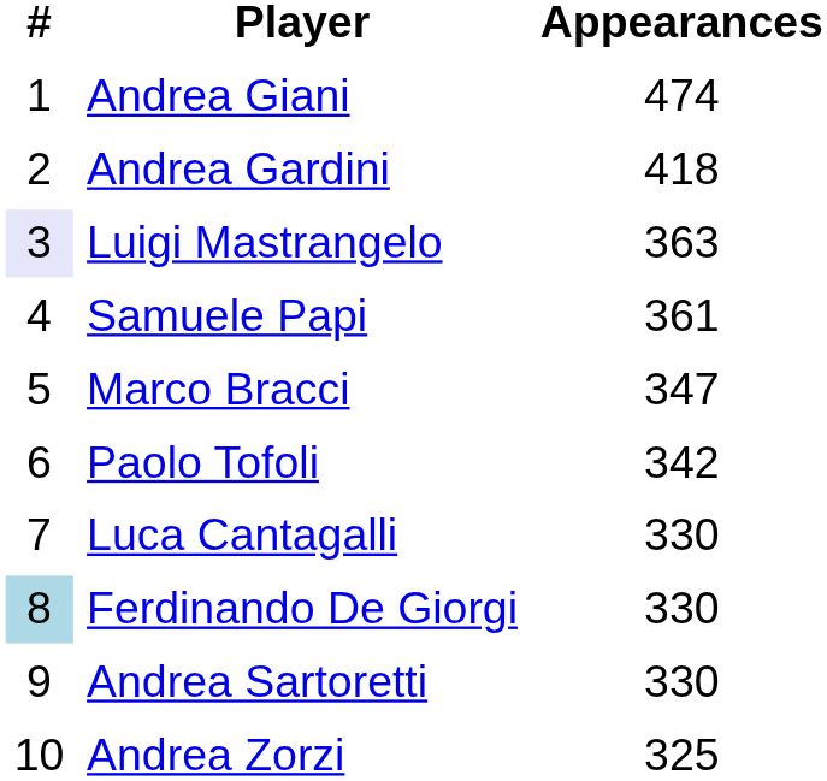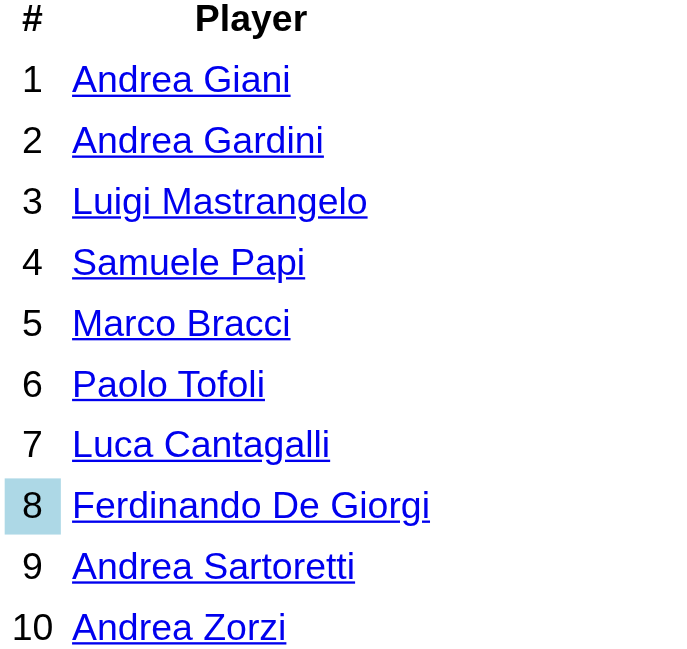- column: Appearances | 474 | 418 | 363 | 361 | 347 | 342 | 330 | 330 | 330 | 325
Luigi Mastrangelo | #: lavender background -> no background
